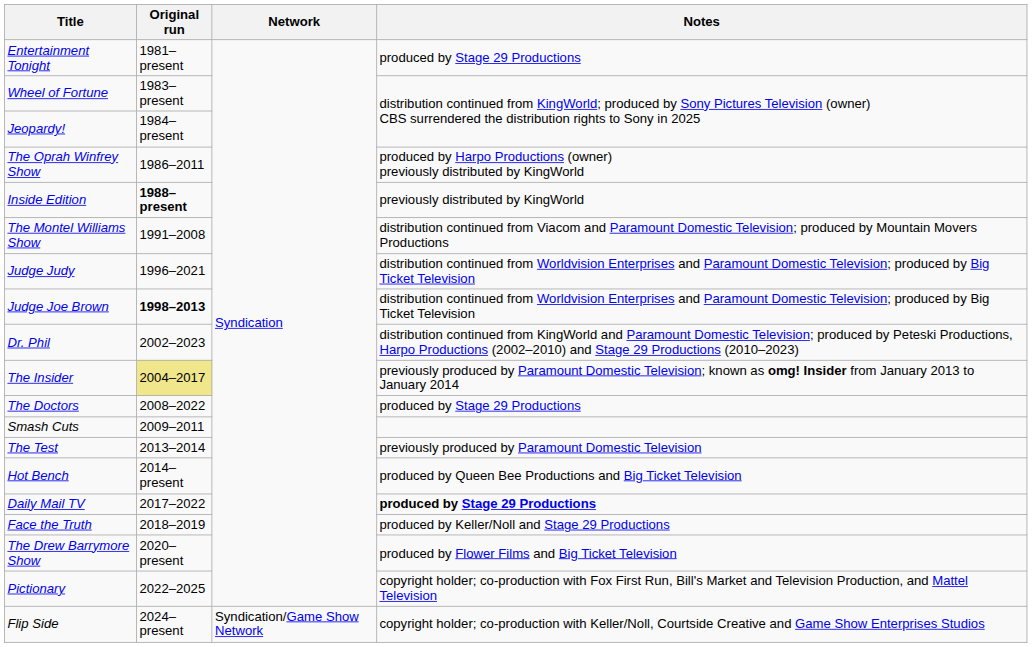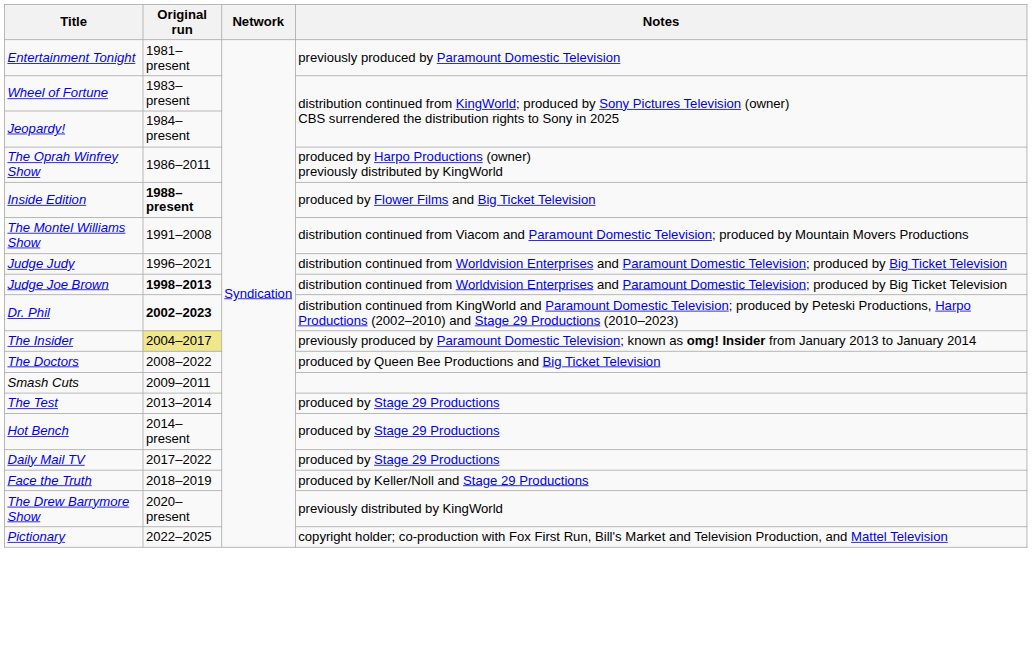Entertainment Tonight | Notes: produced by Stage 29 Productions -> previously produced by Paramount Domestic Television
Inside Edition | Notes: previously distributed by KingWorld -> produced by Flower Films and Big Ticket Television
Dr. Phil | Original run: normal -> bold
The Doctors | Notes: produced by Stage 29 Productions -> produced by Queen Bee Productions and Big Ticket Television
The Test | Notes: previously produced by Paramount Domestic Television -> produced by Stage 29 Productions
Hot Bench | Notes: produced by Queen Bee Productions and Big Ticket Television -> produced by Stage 29 Productions
Daily Mail TV | Notes: bold -> normal
The Drew Barrymore Show | Notes: produced by Flower Films and Big Ticket Television -> previously distributed by KingWorld
- row: Flip Side | 2024–present | Syndication/Game Show Network | copyright holder; co-production with Keller/Noll, Courtside Creative and Game Show Enterprises Studios
